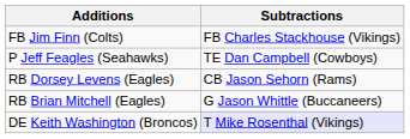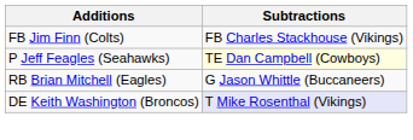P Jeff Feagles (Seahawks) | Subtractions: no background -> lightyellow background
- row: RB Dorsey Levens (Eagles) | CB Jason Sehorn (Rams)
